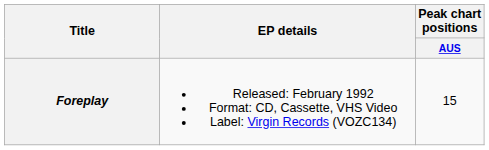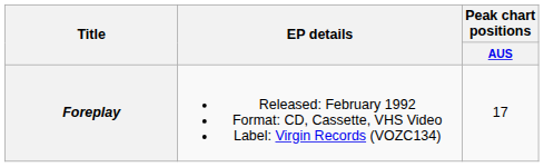Foreplay | Peak chart positions / AUS: 15 -> 17
